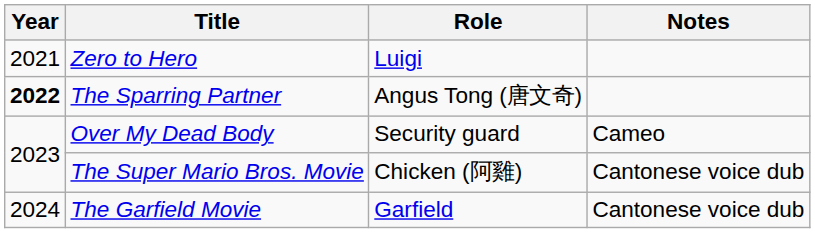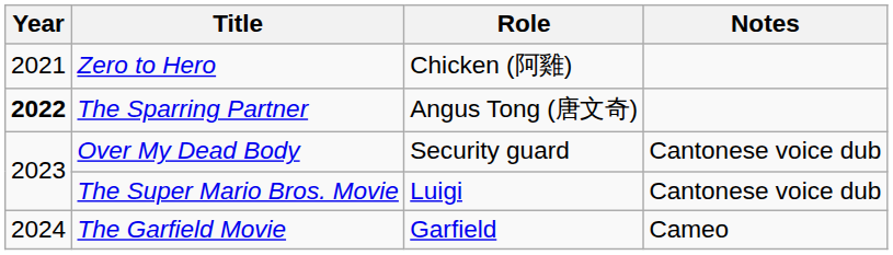Zero to Hero | Role: Luigi -> Chicken (阿雞)
Over My Dead Body | Notes: Cameo -> Cantonese voice dub
The Super Mario Bros. Movie | Role: Chicken (阿雞) -> Luigi
The Garfield Movie | Notes: Cantonese voice dub -> Cameo
